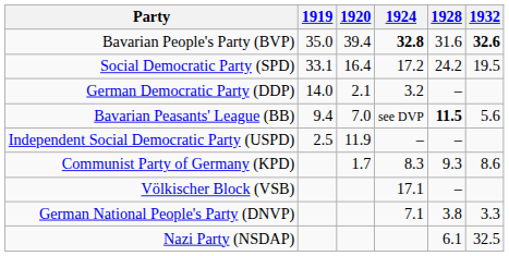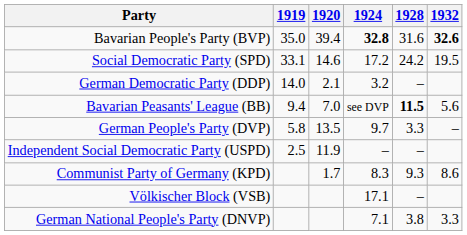Social Democratic Party (SPD) | 1920: 16.4 -> 14.6
+ row: German People's Party (DVP) | 5.8 | 13.5 | 9.7 | 3.3 | –
- row: Nazi Party (NSDAP) | 6.1 | 32.5
